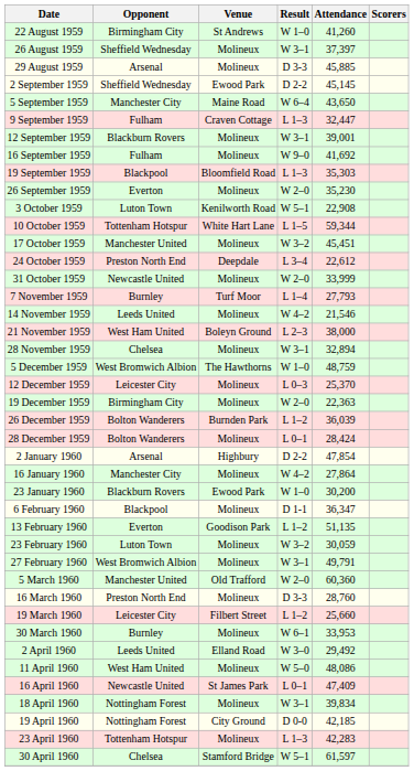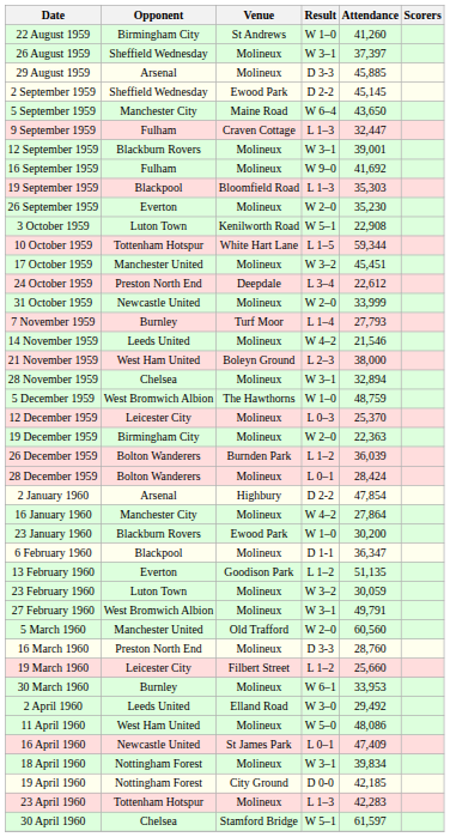5 March 1960 | Attendance: 60,360 -> 60,560
